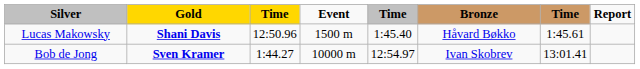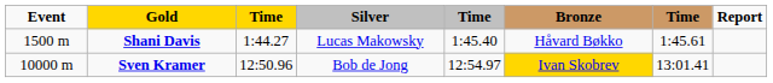columns swapped: Event <-> Silver
Shani Davis | column 3: 12:50.96 -> 1:44.27
Sven Kramer | column 3: 1:44.27 -> 12:50.96
Sven Kramer | Bronze: no background -> gold background
